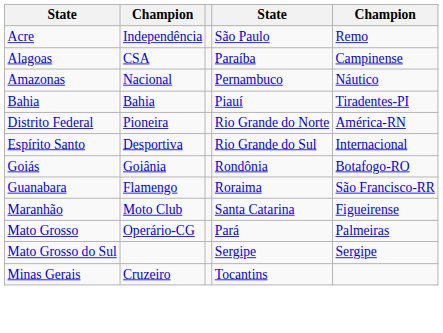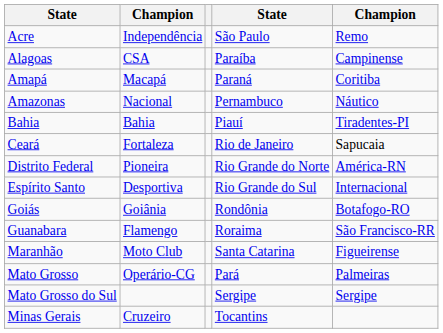+ row: Amapá | Macapá | Paraná | Coritiba
+ row: Ceará | Fortaleza | Rio de Janeiro | Sapucaia
